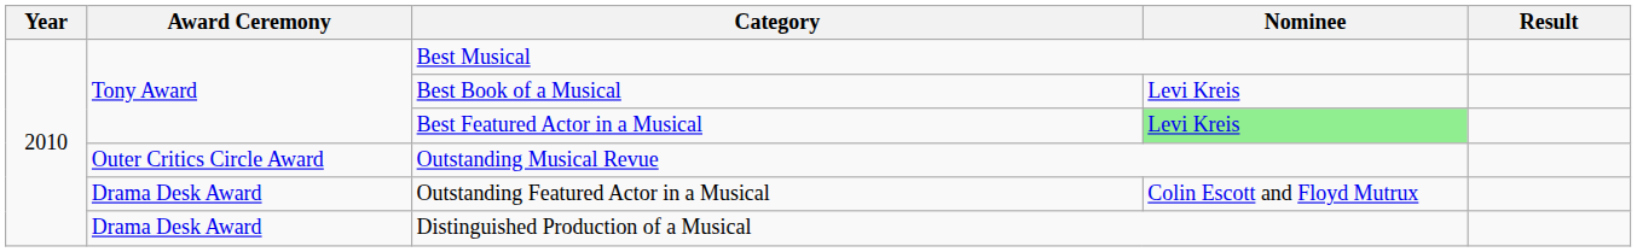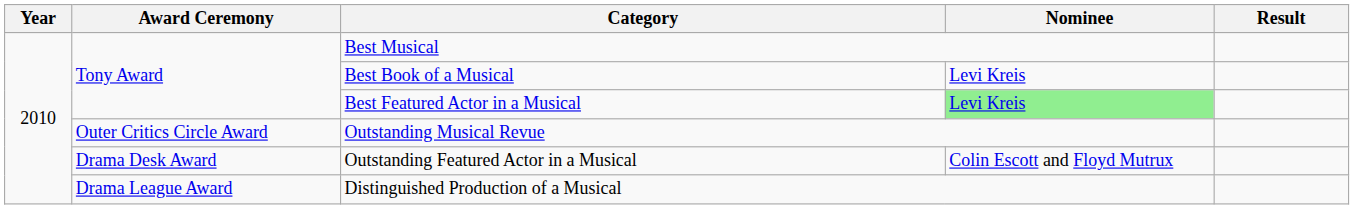Distinguished Production of a Musical | Award Ceremony: Drama Desk Award -> Drama League Award
